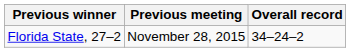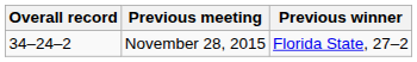columns swapped: Overall record <-> Previous winner
